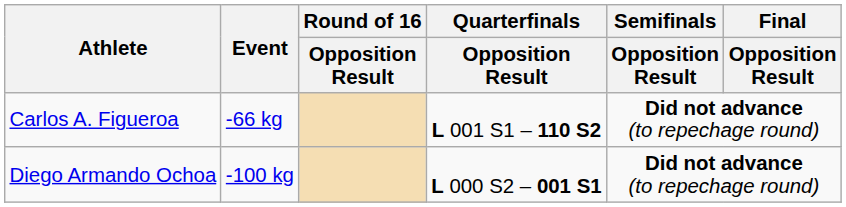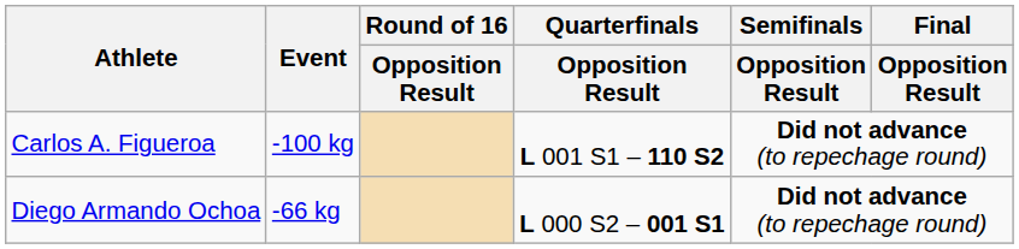Carlos A. Figueroa | Event: -66 kg -> -100 kg
Diego Armando Ochoa | Event: -100 kg -> -66 kg
